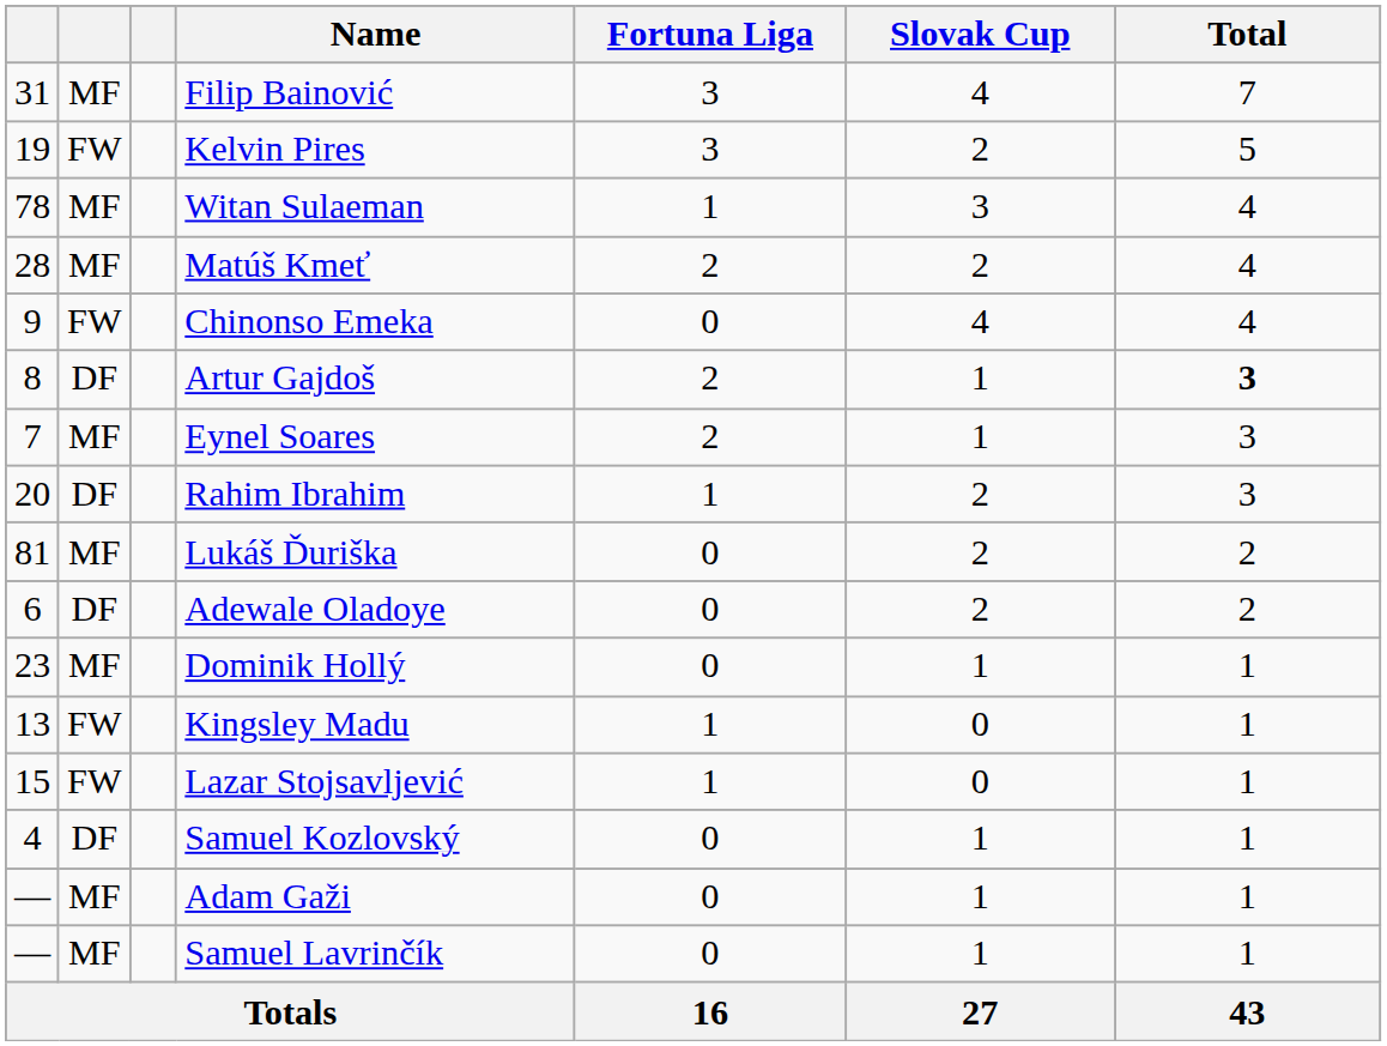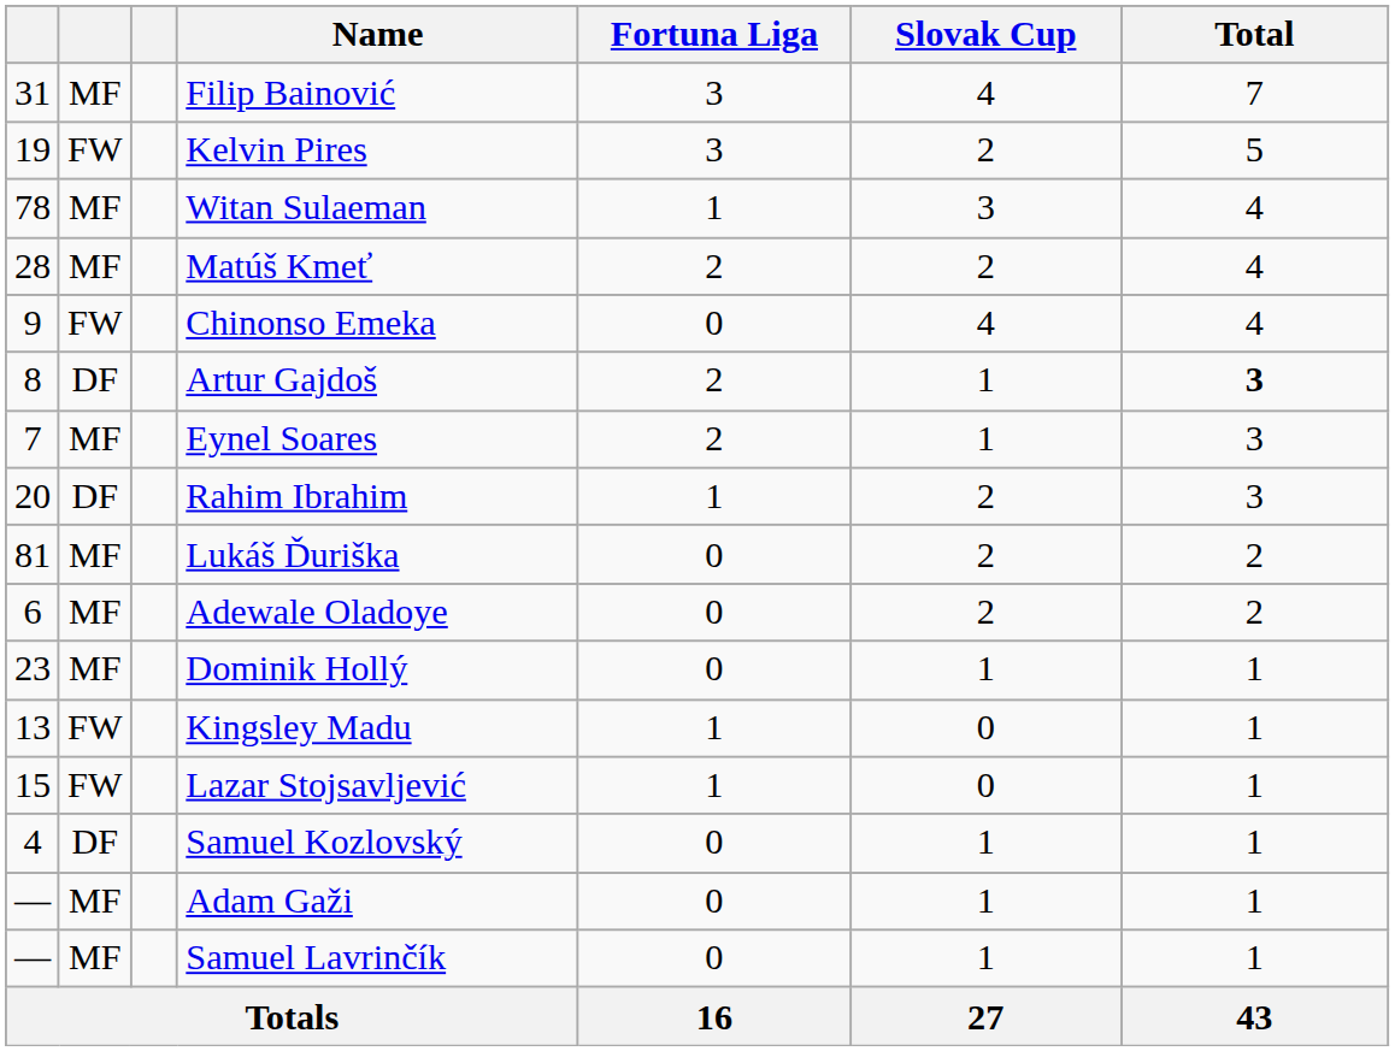Adewale Oladoye | column 2: DF -> MF
